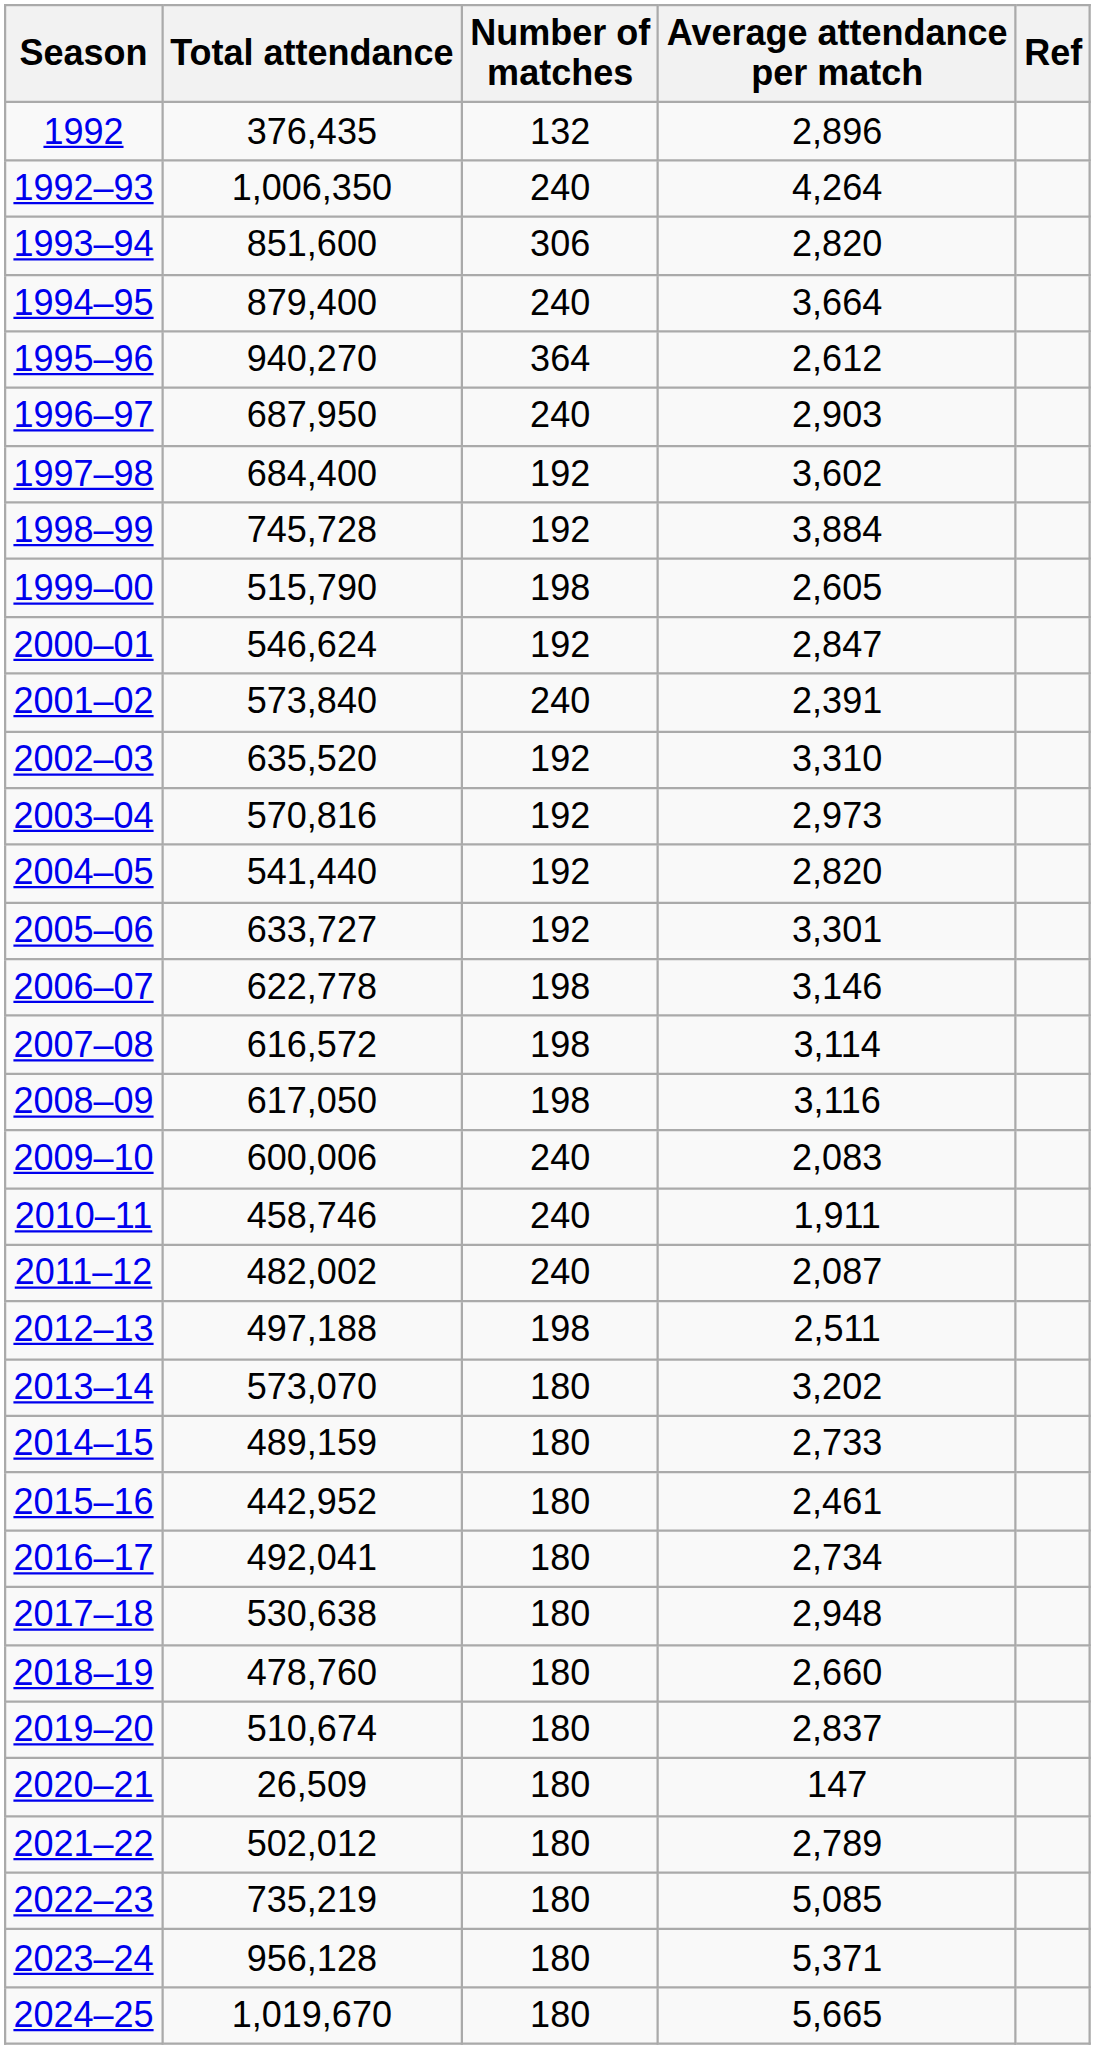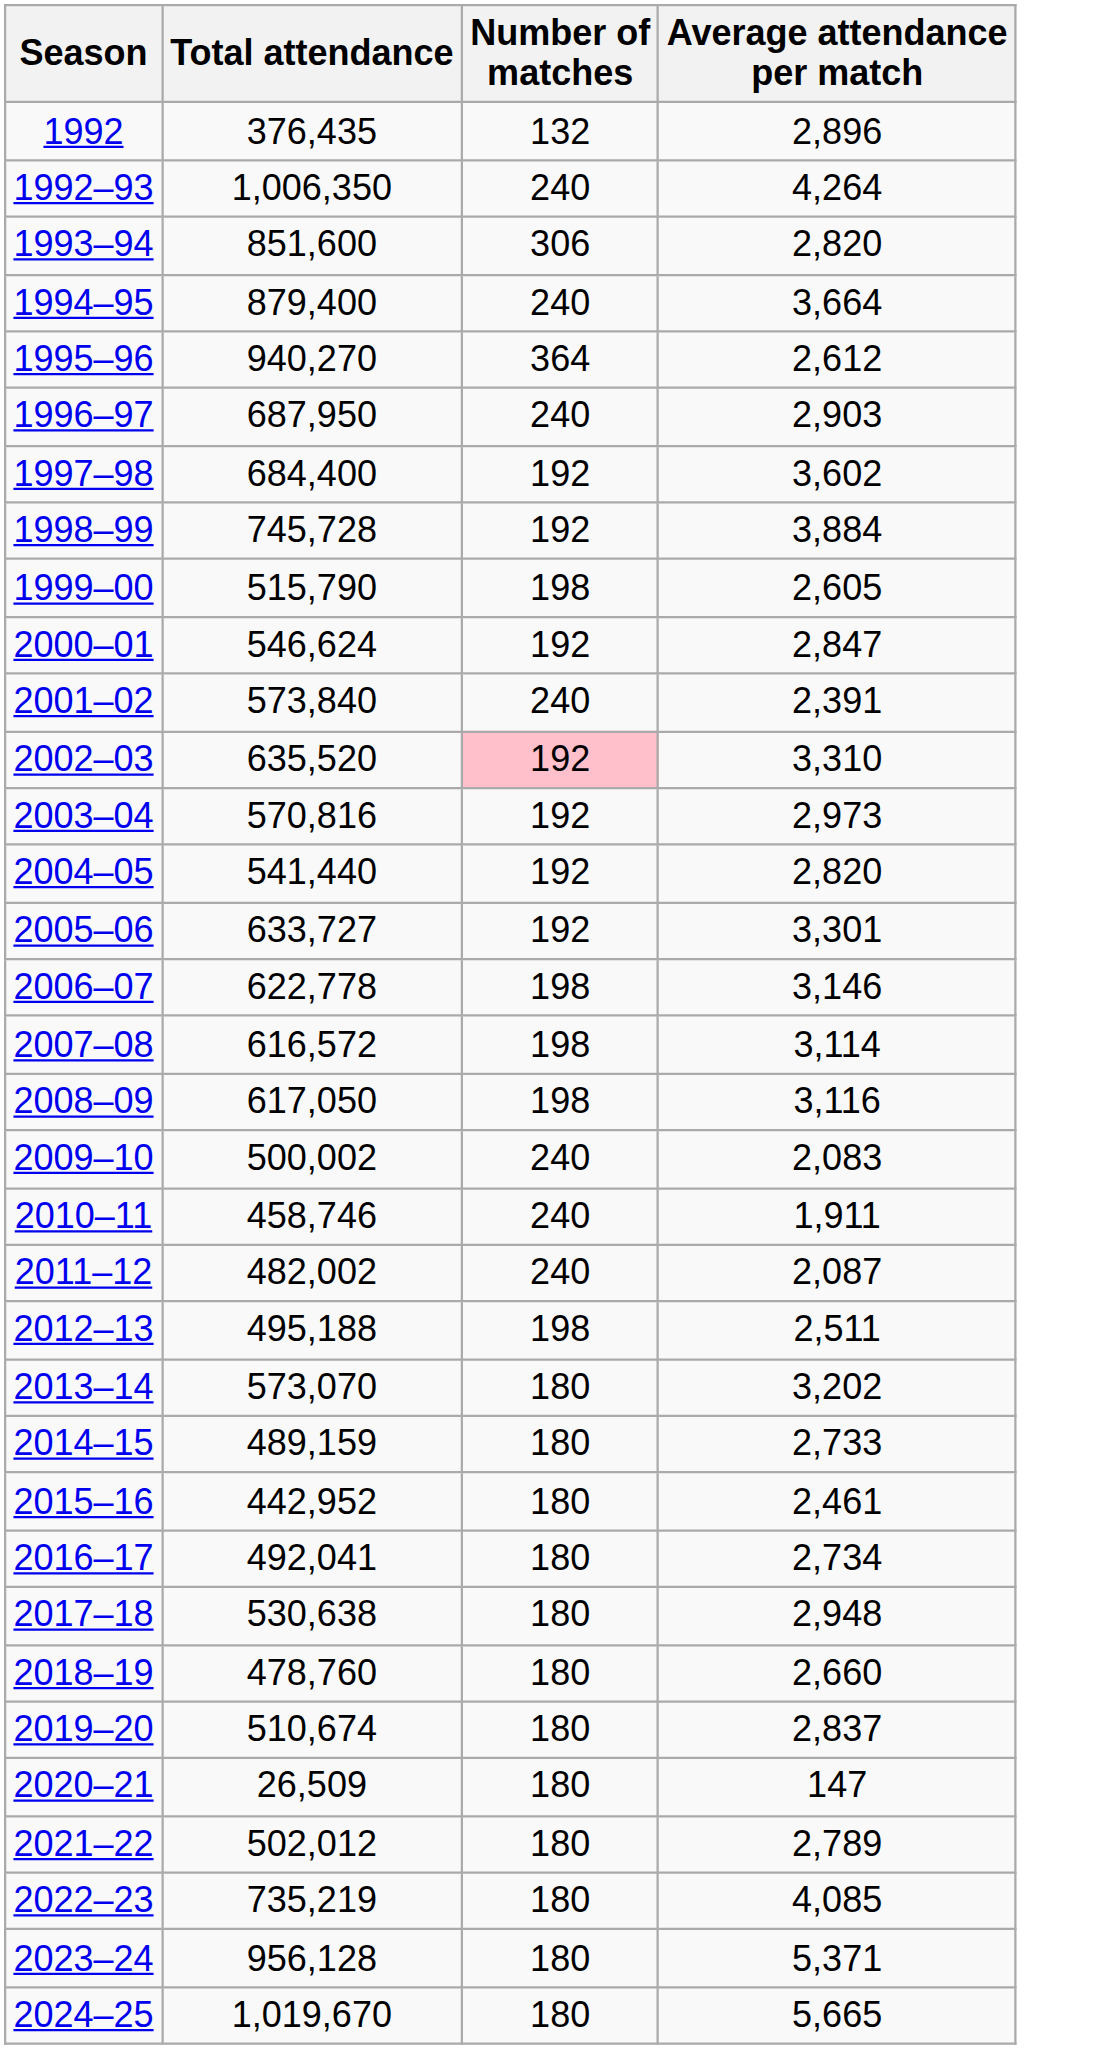- column: Ref
2002–03 | Number of matches: no background -> pink background
2009–10 | Total attendance: 600,006 -> 500,002
2012–13 | Total attendance: 497,188 -> 495,188
2022–23 | Average attendance per match: 5,085 -> 4,085
